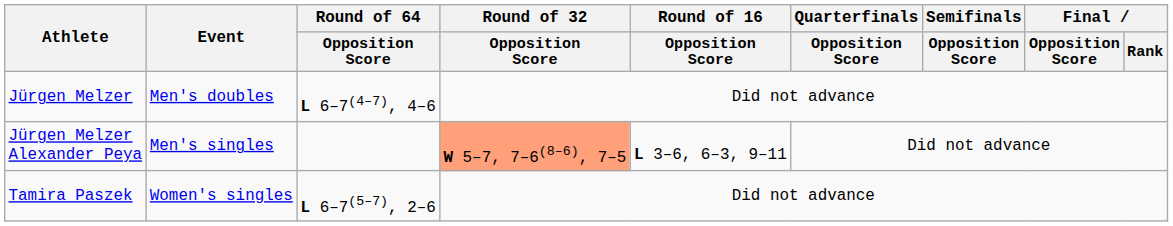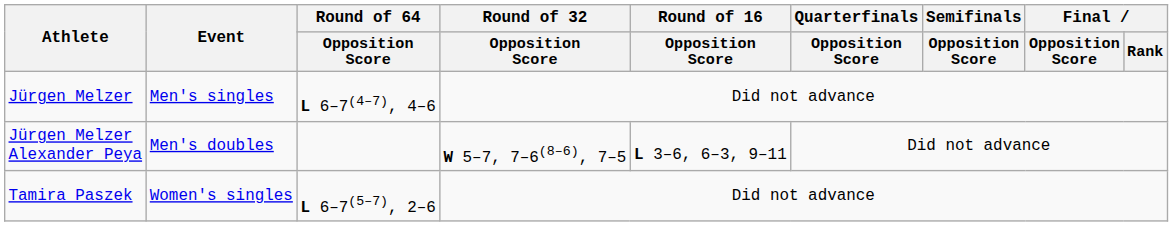Jürgen Melzer | Event: Men's doubles -> Men's singles
Jürgen Melzer Alexander Peya | Event: Men's singles -> Men's doubles
Jürgen Melzer Alexander Peya | Round of 32 / Opposition Score: lightsalmon background -> no background
